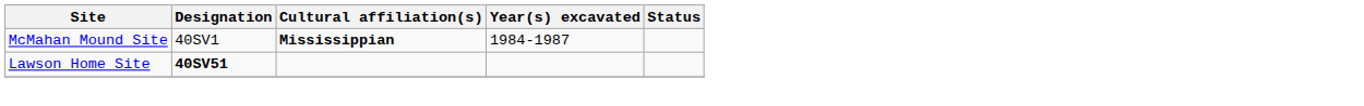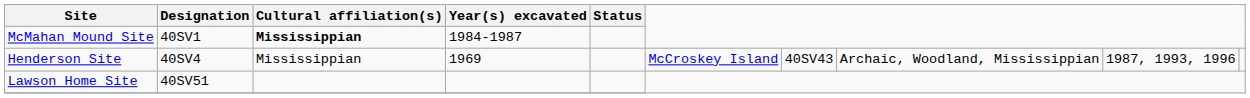+ row: Henderson Site | 40SV4 | Mississippian | 1969 | McCroskey Island | 40SV43 | Archaic, Woodland, Mississippian | 1987, 1993, 1996
Lawson Home Site | Designation: bold -> normal
